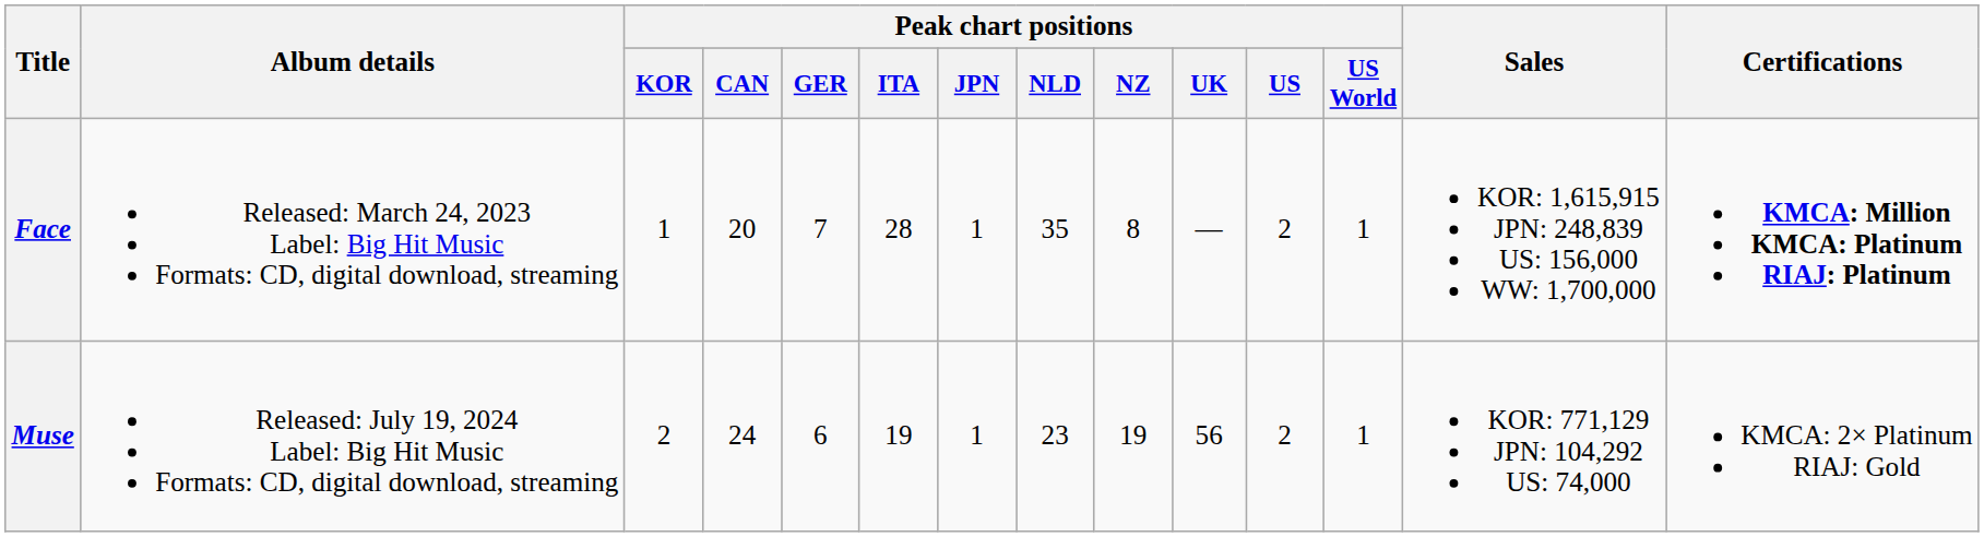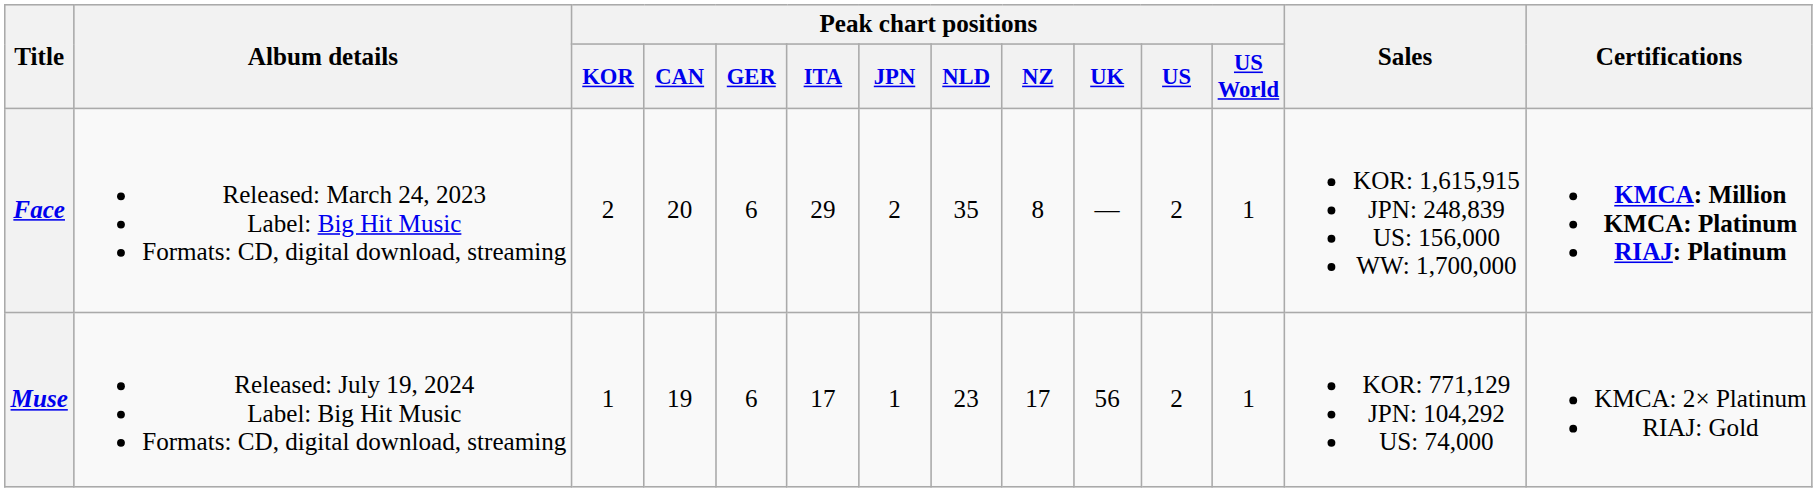Face | Peak chart positions / KOR: 1 -> 2
Face | Peak chart positions / GER: 7 -> 6
Face | Peak chart positions / ITA: 28 -> 29
Face | Peak chart positions / JPN: 1 -> 2
Muse | Peak chart positions / KOR: 2 -> 1
Muse | Peak chart positions / CAN: 24 -> 19
Muse | Peak chart positions / ITA: 19 -> 17
Muse | Peak chart positions / NZ: 19 -> 17
